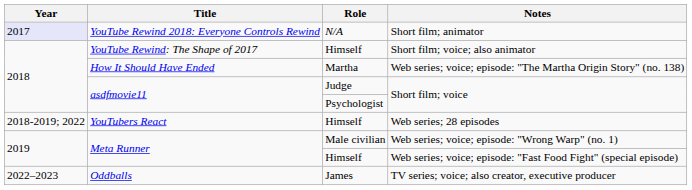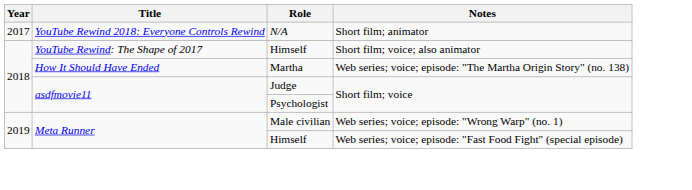Short film; animator | Year: lavender background -> no background
- row: 2018-2019; 2022 | YouTubers React | Himself | Web series; 28 episodes
- row: 2022–2023 | Oddballs | James | TV series; voice; also creator, executive producer
